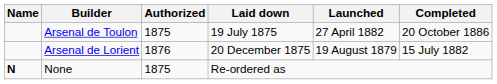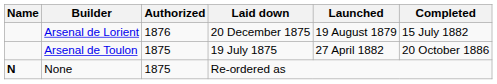rows swapped: Arsenal de Lorient <-> Arsenal de Toulon
